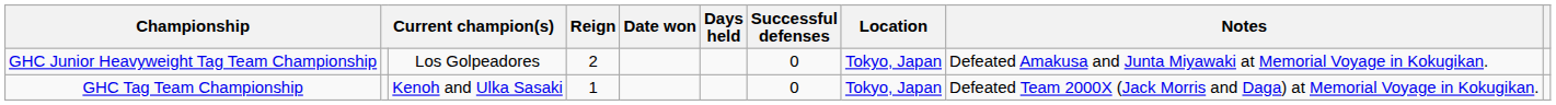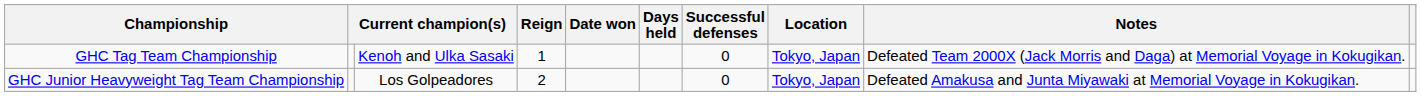rows swapped: GHC Tag Team Championship <-> GHC Junior Heavyweight Tag Team Championship
